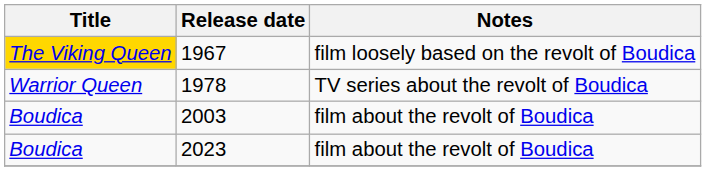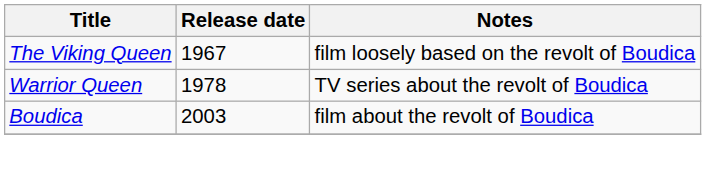1967 | Title: gold background -> no background
- row: Boudica | 2023 | film about the revolt of Boudica
